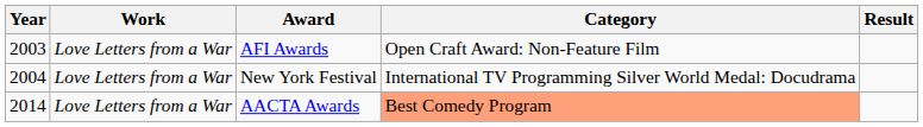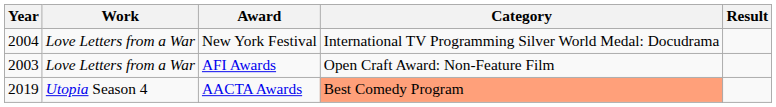rows swapped: AFI Awards <-> New York Festival
AACTA Awards | Year: 2014 -> 2019
AACTA Awards | Work: Love Letters from a War -> Utopia Season 4
